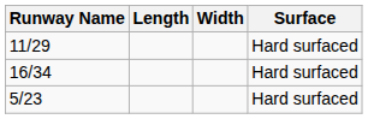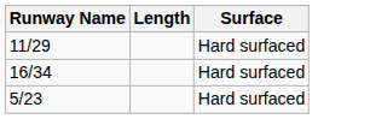- column: Width
